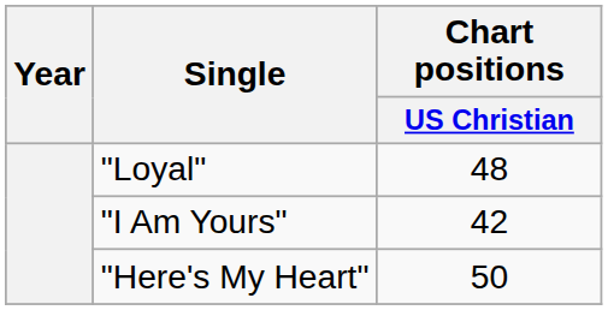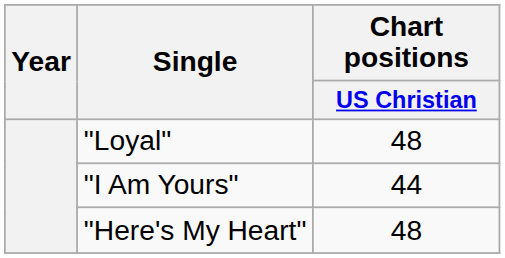"I Am Yours" | Chart positions / US Christian: 42 -> 44
"Here's My Heart" | Chart positions / US Christian: 50 -> 48
